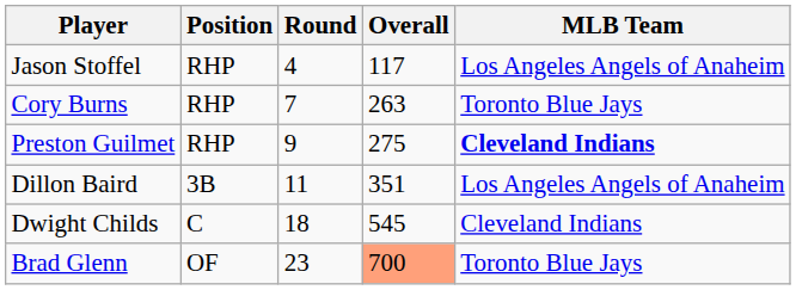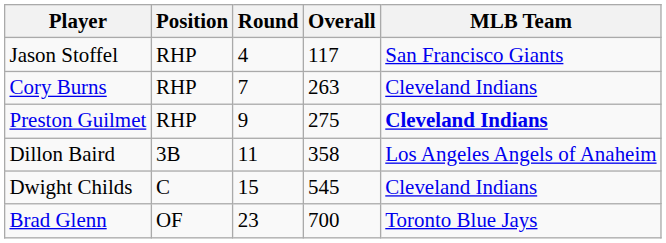Jason Stoffel | MLB Team: Los Angeles Angels of Anaheim -> San Francisco Giants
Cory Burns | MLB Team: Toronto Blue Jays -> Cleveland Indians
Dillon Baird | Overall: 351 -> 358
Dwight Childs | Round: 18 -> 15
Brad Glenn | Overall: lightsalmon background -> no background
